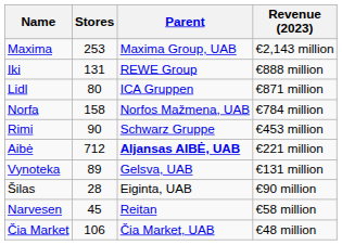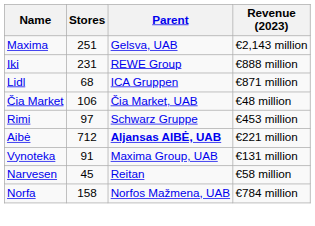Maxima | Stores: 253 -> 251
Maxima | Parent: Maxima Group, UAB -> Gelsva, UAB
Iki | Stores: 131 -> 231
Lidl | Stores: 80 -> 68
rows swapped: Norfa <-> Čia Market
Rimi | Stores: 90 -> 97
Vynoteka | Stores: 89 -> 91
Vynoteka | Parent: Gelsva, UAB -> Maxima Group, UAB
- row: Šilas | 28 | Eiginta, UAB | €90 million
